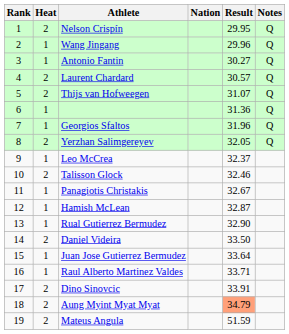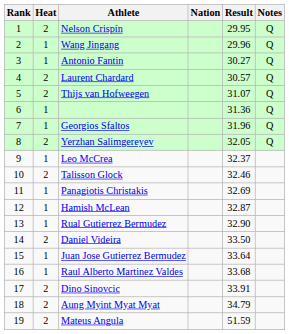Panagiotis Christakis | Result: 32.67 -> 32.69
Raul Alberto Martinez Valdes | Result: 33.71 -> 33.68
Aung Myint Myat Myat | Result: lightsalmon background -> no background
